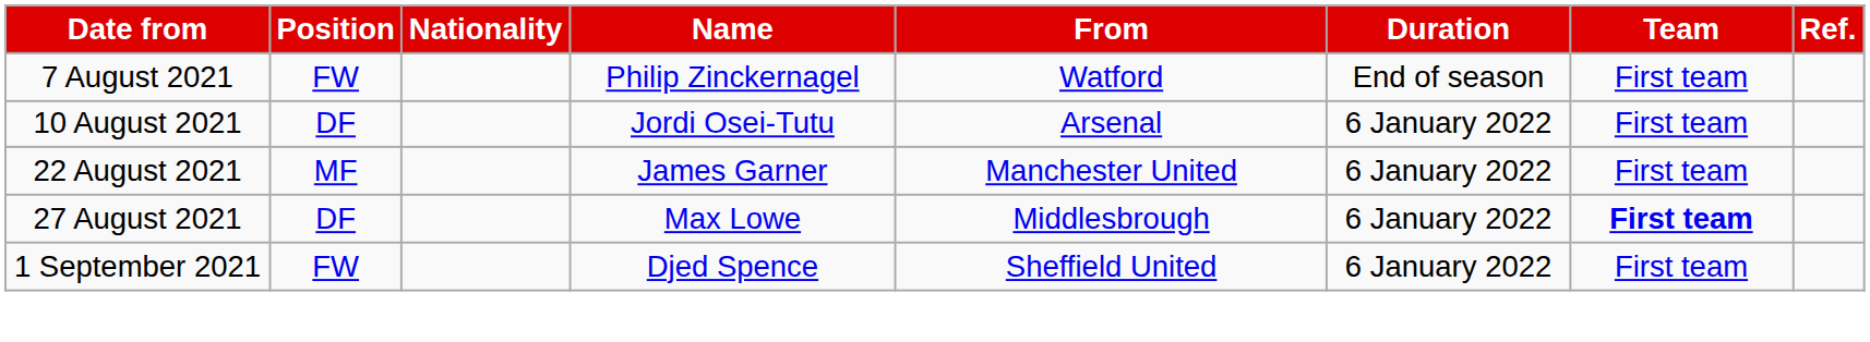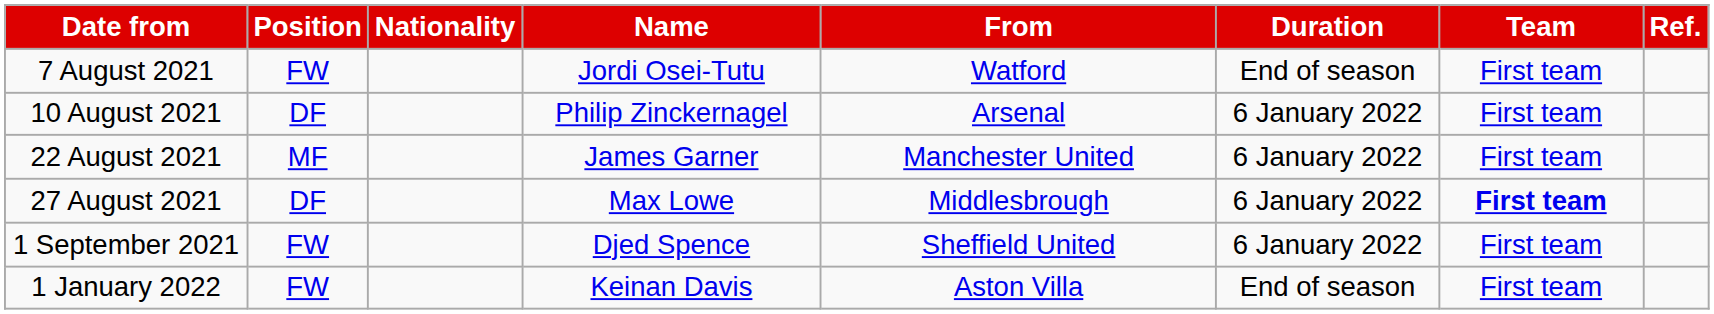7 August 2021 | Name: Philip Zinckernagel -> Jordi Osei-Tutu
10 August 2021 | Name: Jordi Osei-Tutu -> Philip Zinckernagel
+ row: 1 January 2022 | FW | Keinan Davis | Aston Villa | End of season | First team
